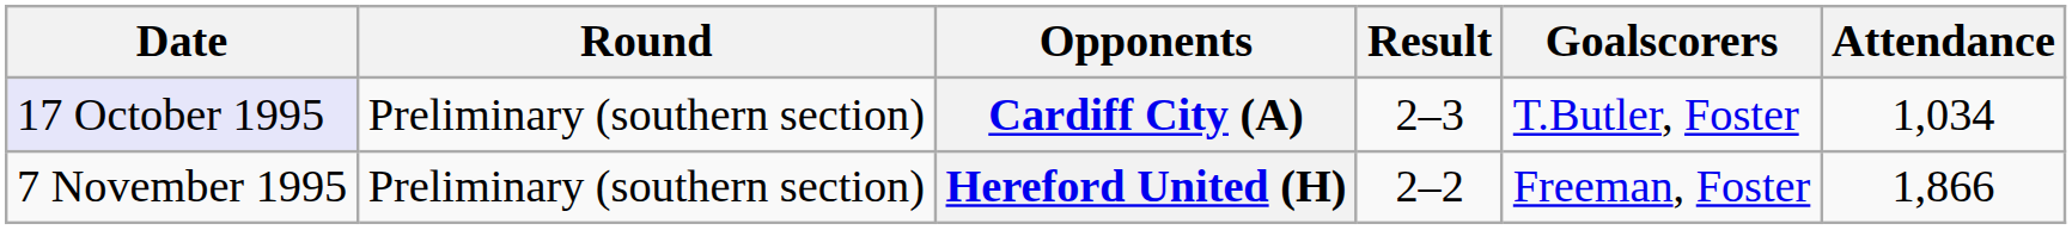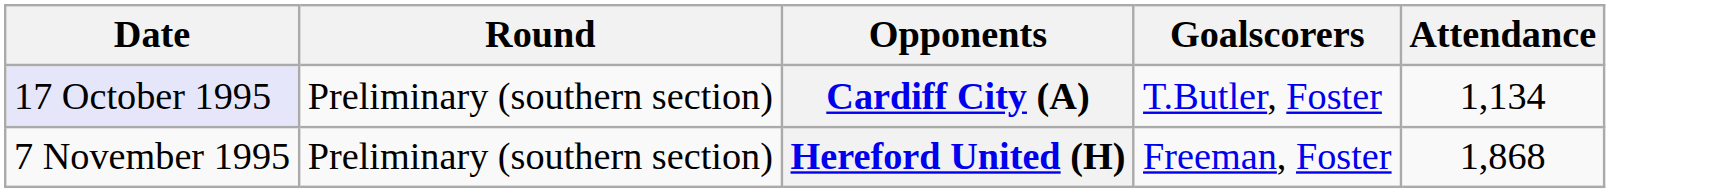- column: Result | 2–3 | 2–2
Cardiff City (A) | Attendance: 1,034 -> 1,134
Hereford United (H) | Attendance: 1,866 -> 1,868
